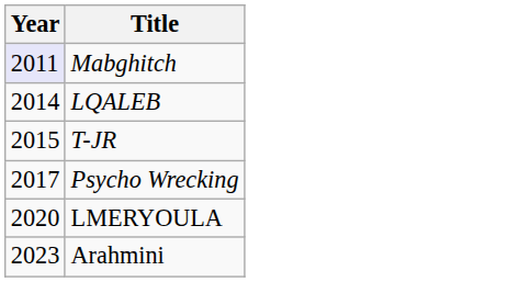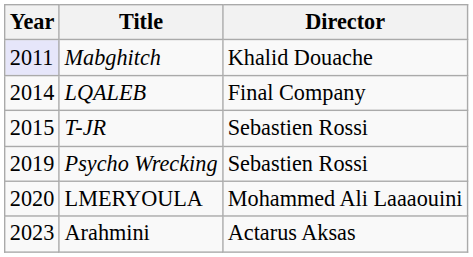+ column: Director | Khalid Douache | Final Company | Sebastien Rossi | Sebastien Rossi | Mohammed Ali Laaaouini | Actarus Aksas
Psycho Wrecking | Year: 2017 -> 2019
